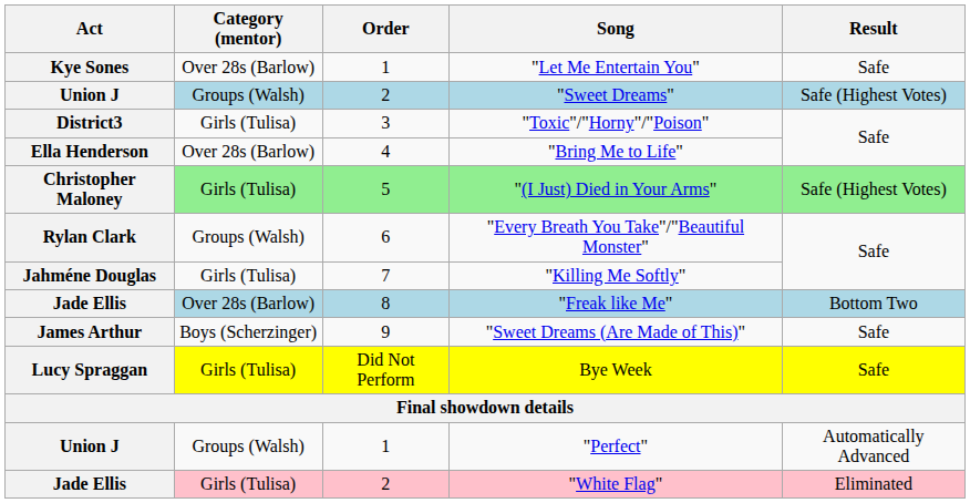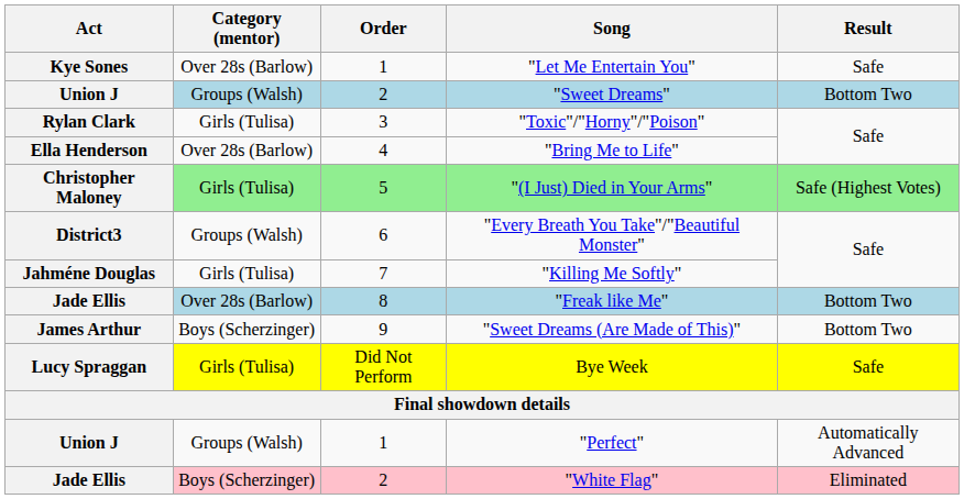"Sweet Dreams" | Result: Safe (Highest Votes) -> Bottom Two
"Toxic"/"Horny"/"Poison" | Act: District3 -> Rylan Clark
"Every Breath You Take"/"Beautiful Monster" | Act: Rylan Clark -> District3
"Sweet Dreams (Are Made of This)" | Result: Safe -> Bottom Two
"White Flag" | Category (mentor): Girls (Tulisa) -> Boys (Scherzinger)
